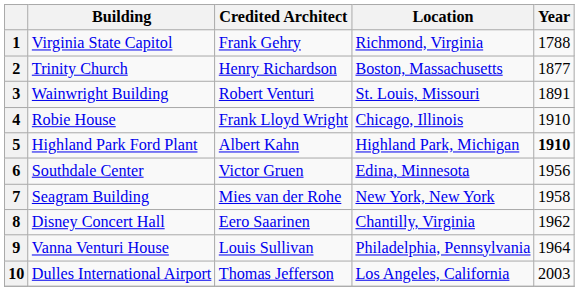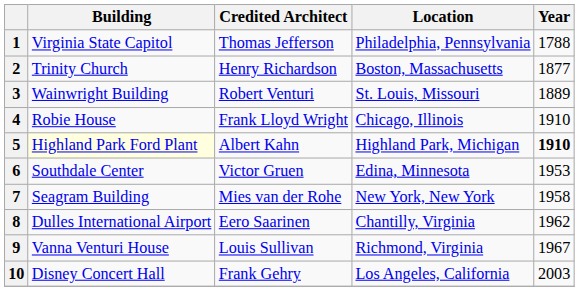1 | Credited Architect: Frank Gehry -> Thomas Jefferson
1 | Location: Richmond, Virginia -> Philadelphia, Pennsylvania
3 | Year: 1891 -> 1889
5 | Building: no background -> lightyellow background
6 | Year: 1956 -> 1953
8 | Building: Disney Concert Hall -> Dulles International Airport
9 | Location: Philadelphia, Pennsylvania -> Richmond, Virginia
9 | Year: 1964 -> 1967
10 | Building: Dulles International Airport -> Disney Concert Hall
10 | Credited Architect: Thomas Jefferson -> Frank Gehry
